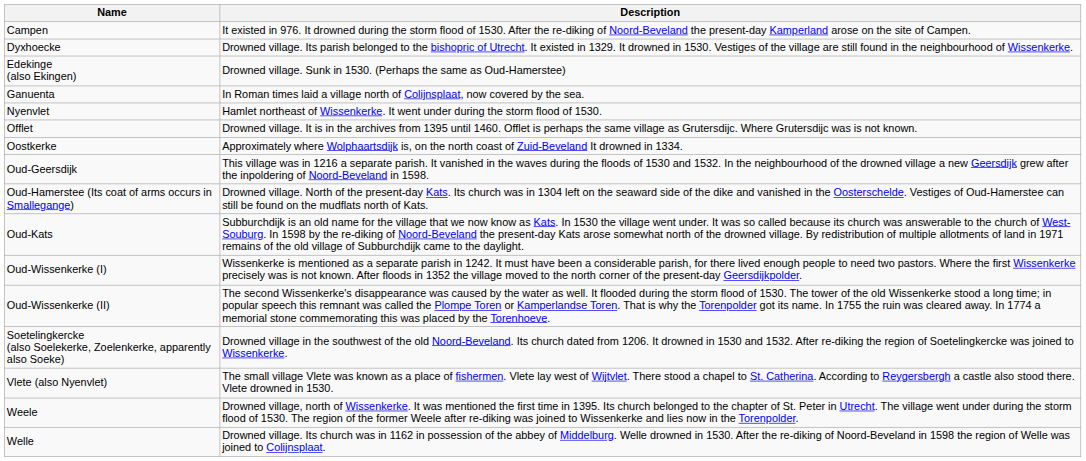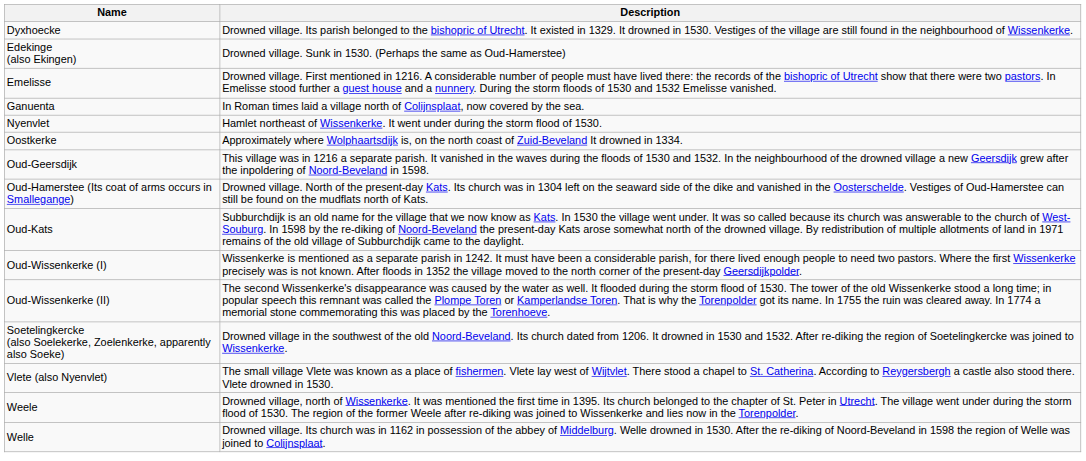- row: Campen | It existed in 976. It drowned during the storm flood of 1530. After the re-diking of Noord-Beveland the present-day Kamperland arose on the site of Campen.
+ row: Emelisse | Drowned village. First mentioned in 1216. A considerable number of people must have lived there: the records of the bishopric of Utrecht show that there were two pastors. In Emelisse stood further a guest house and a nunnery. During the storm floods of 1530 and 1532 Emelisse vanished.
- row: Offlet | Drowned village. It is in the archives from 1395 until 1460. Offlet is perhaps the same village as Grutersdijc. Where Grutersdijc was is not known.
